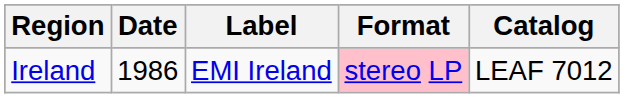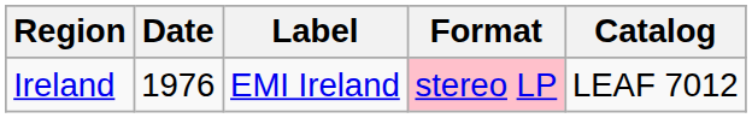Ireland | Date: 1986 -> 1976
